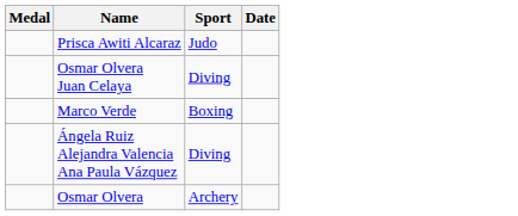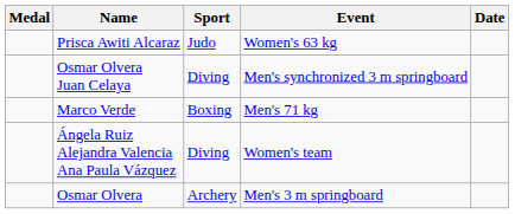+ column: Event | Women's 63 kg | Men's synchronized 3 m springboard | Men's 71 kg | Women's team | Men's 3 m springboard
